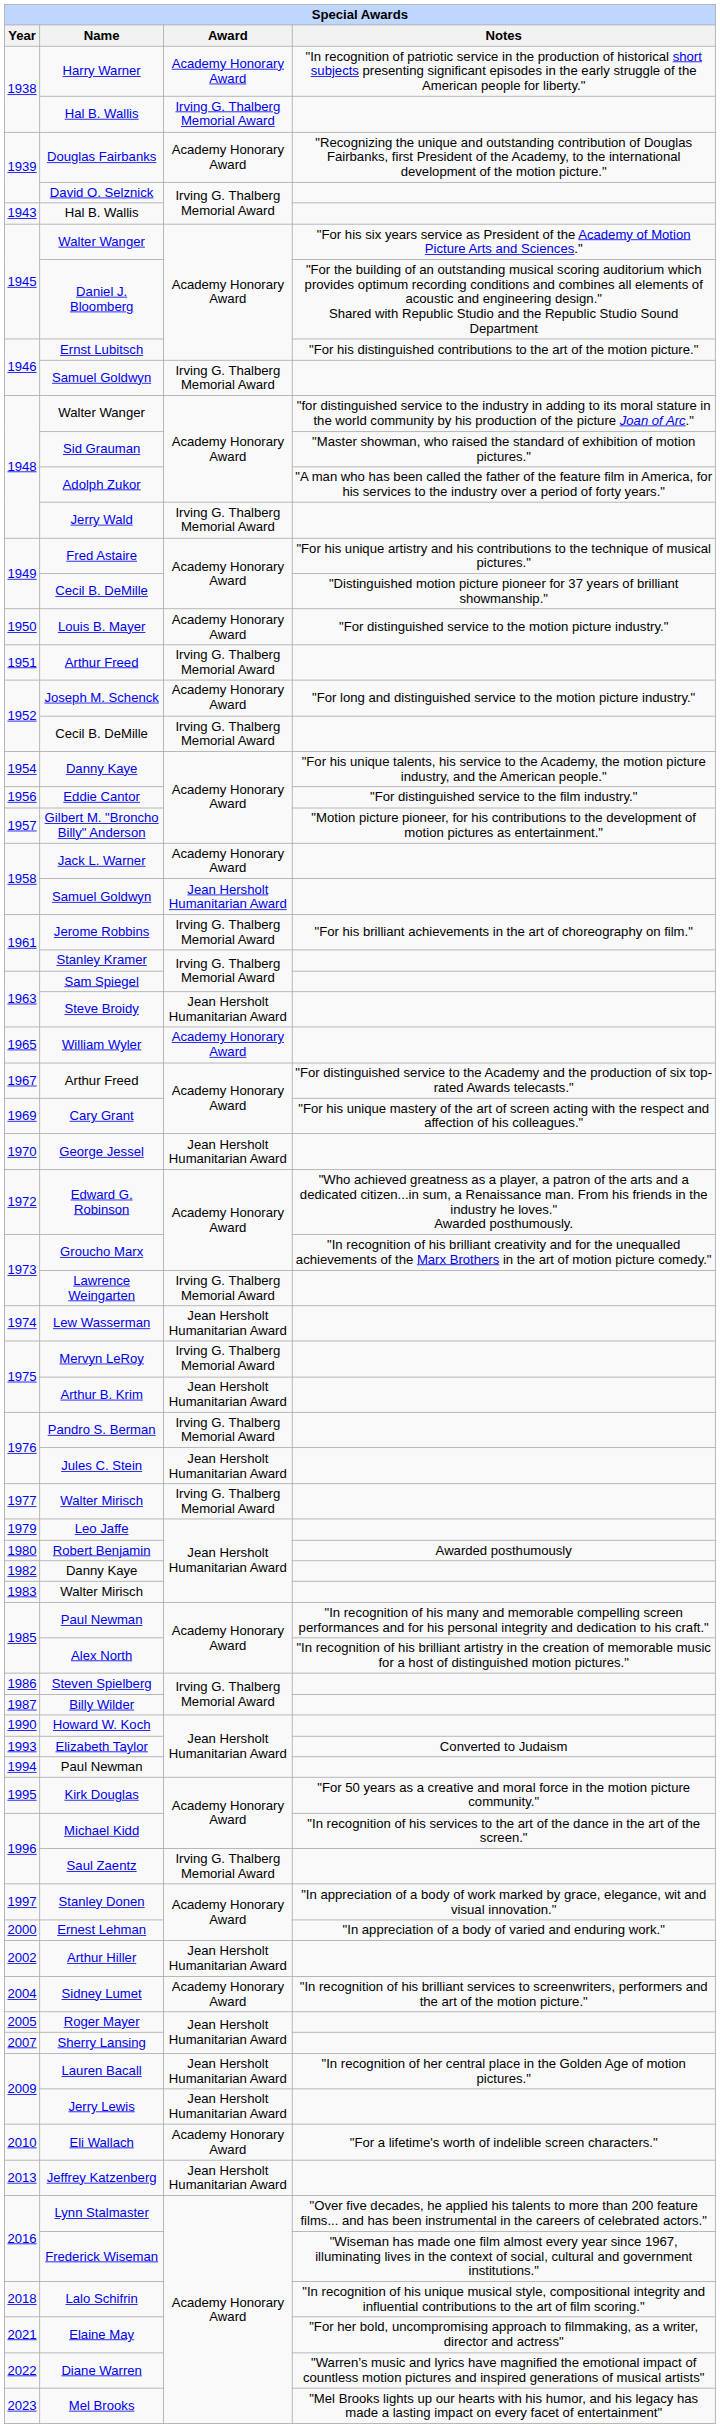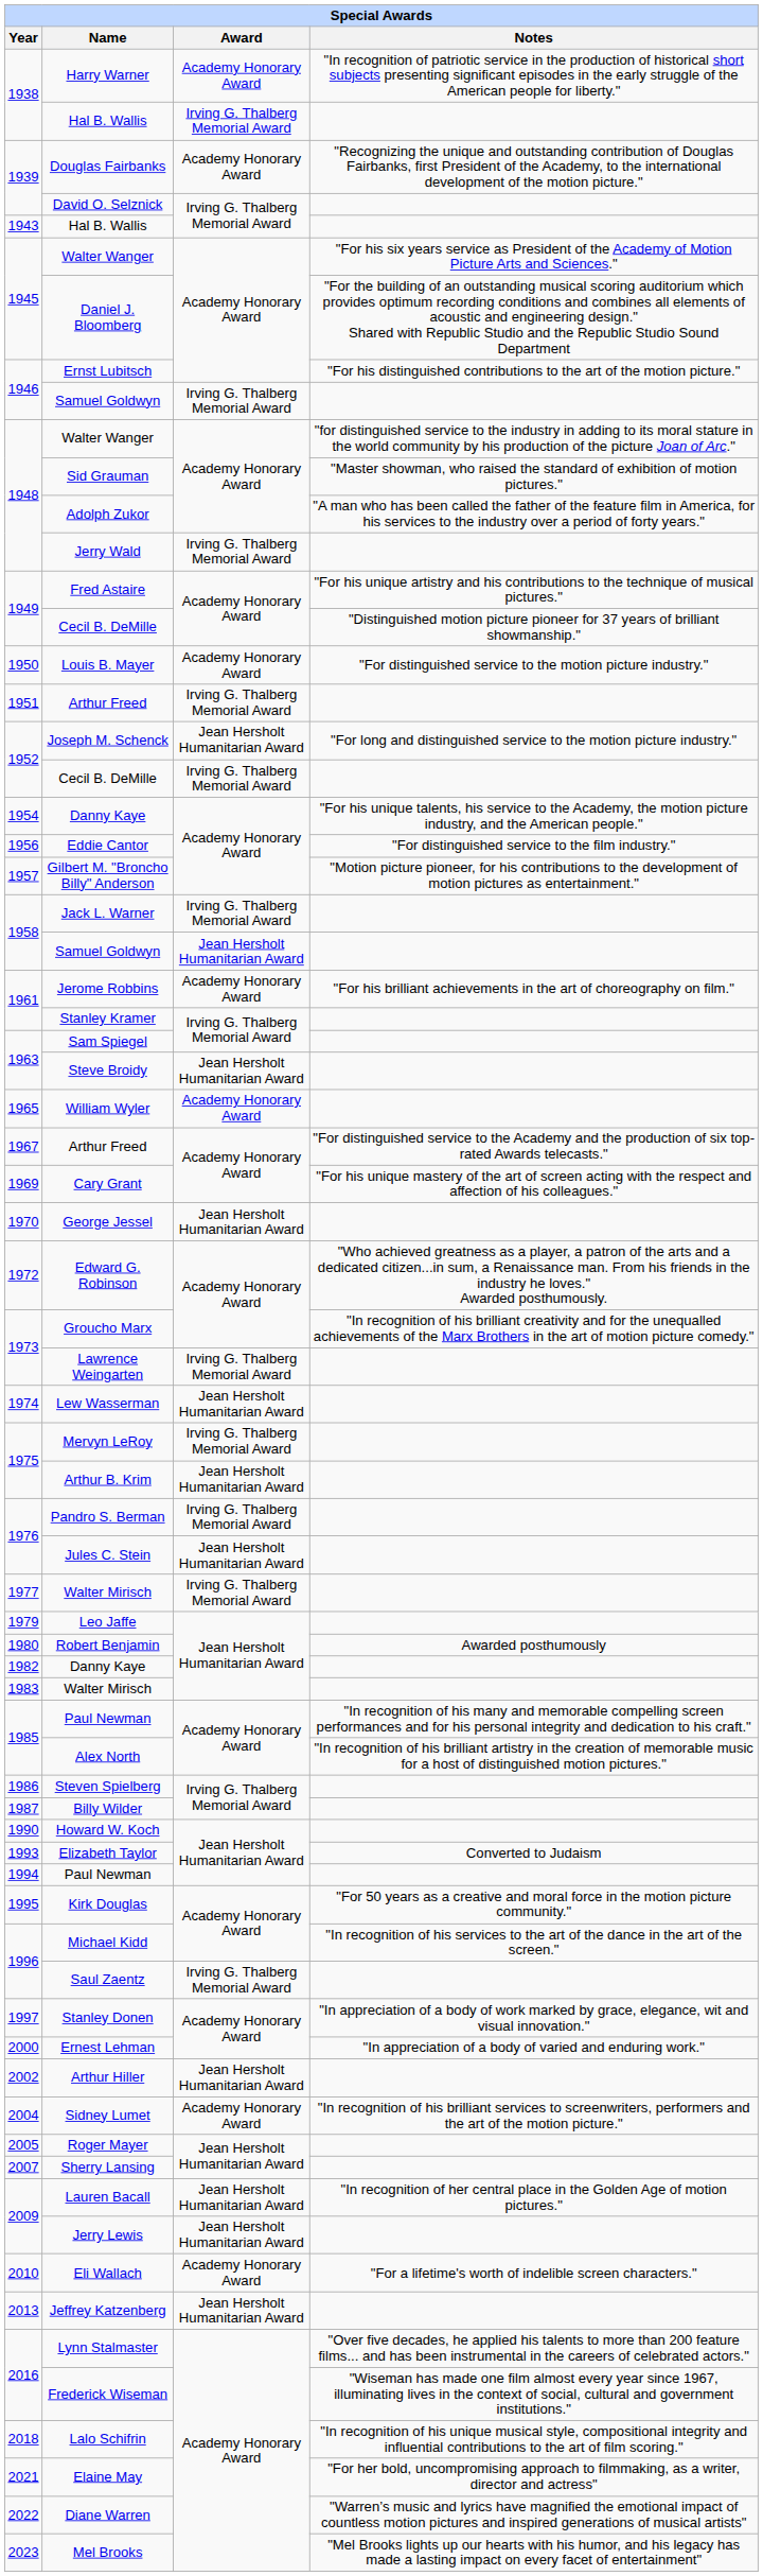Joseph M. Schenck | Award: Academy Honorary Award -> Jean Hersholt Humanitarian Award
Jack L. Warner | Award: Academy Honorary Award -> Irving G. Thalberg Memorial Award
Jerome Robbins | Award: Irving G. Thalberg Memorial Award -> Academy Honorary Award
